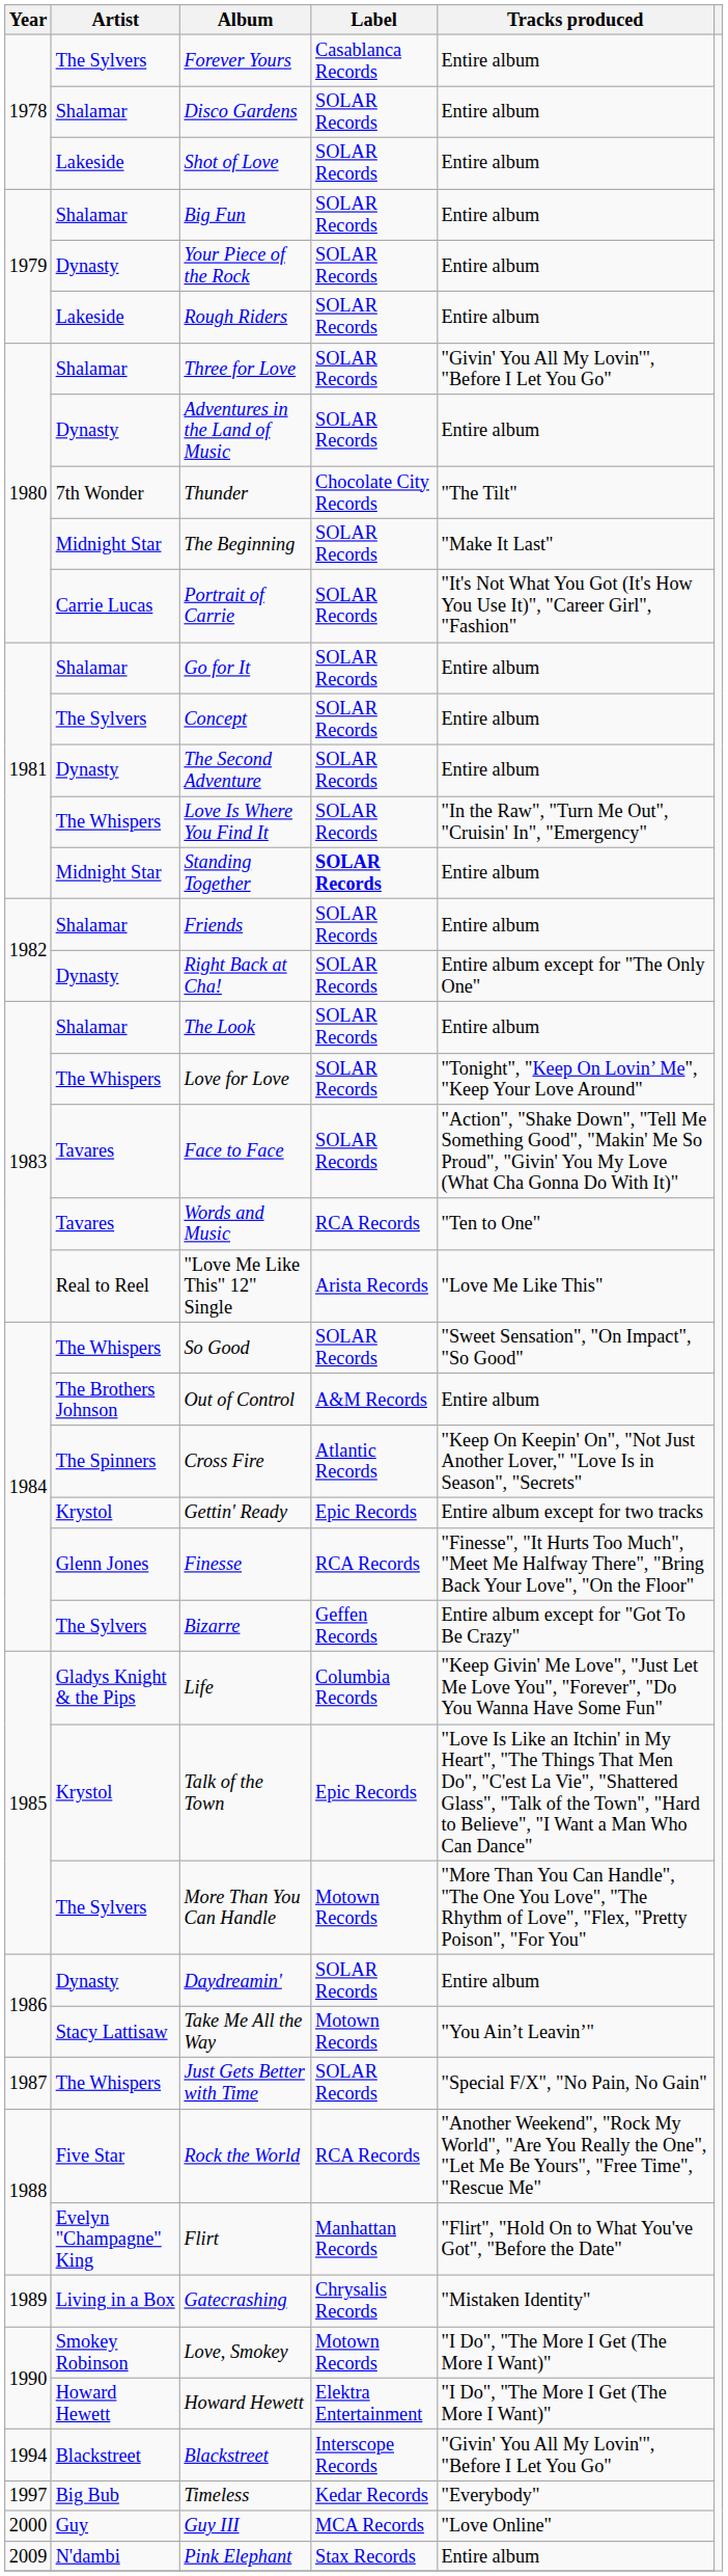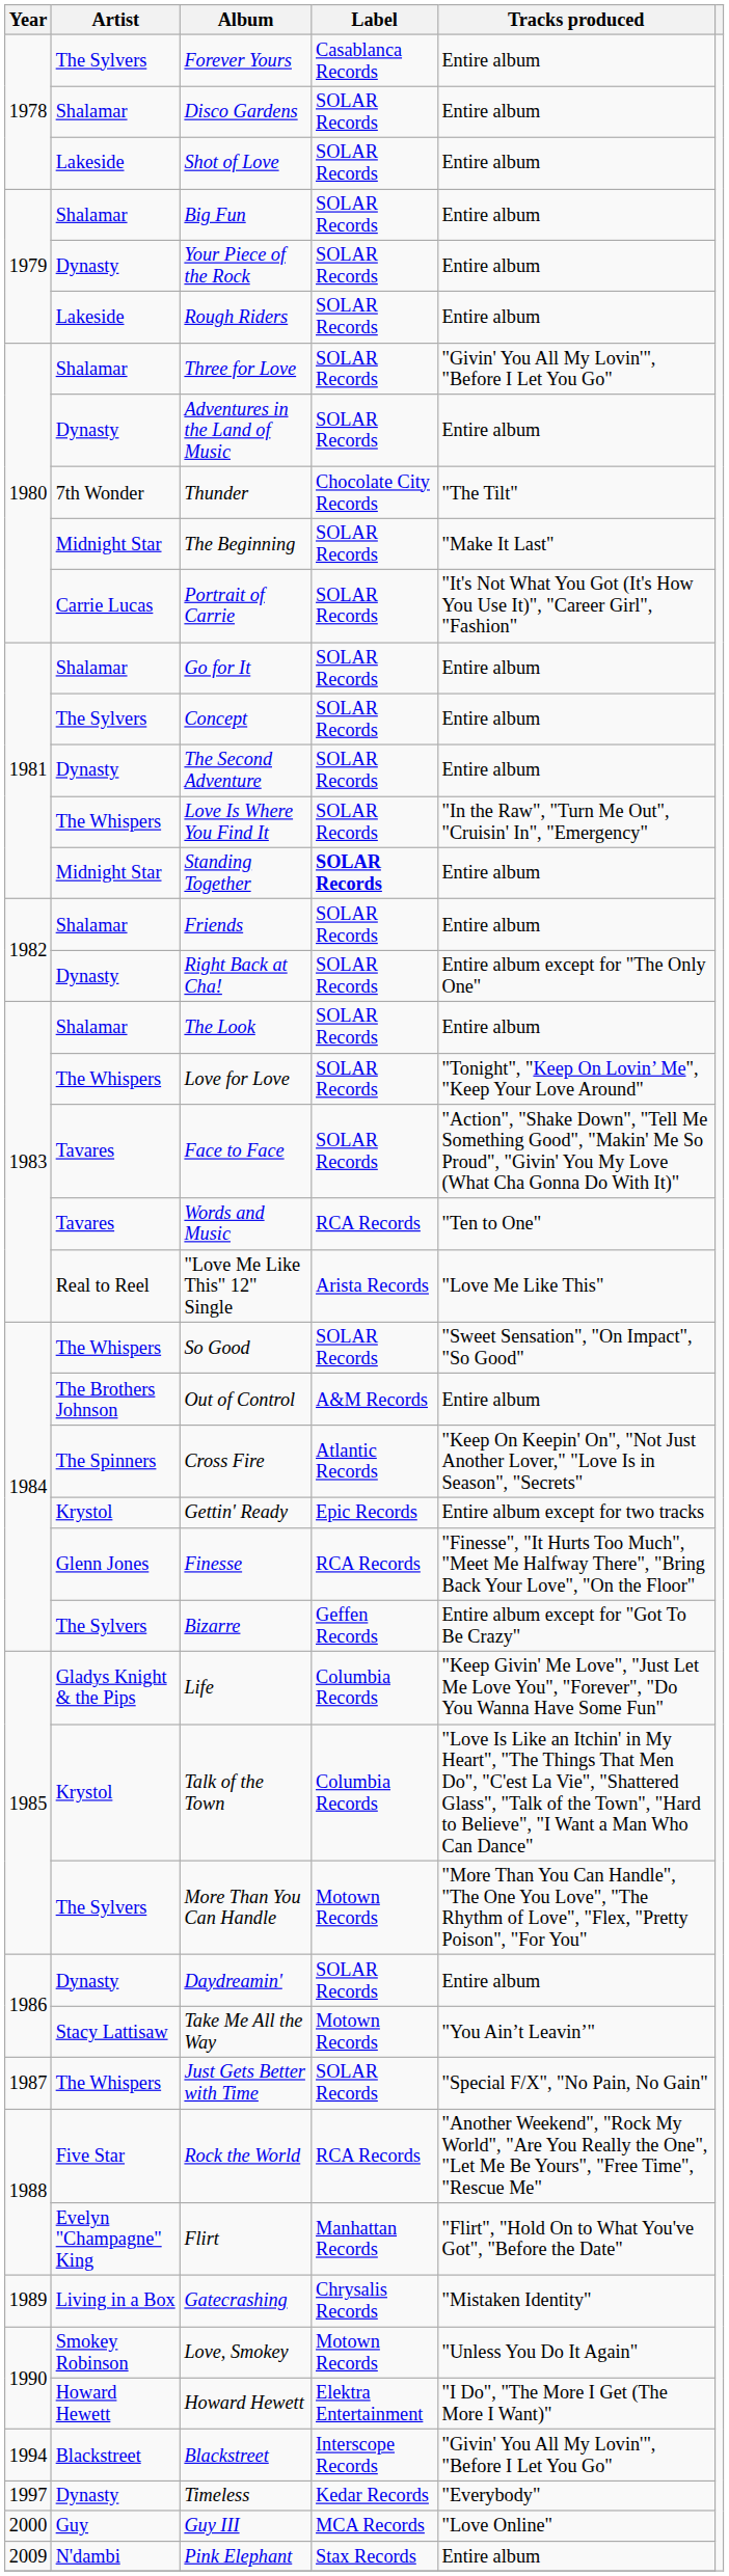Talk of the Town | Label: Epic Records -> Columbia Records
Love, Smokey | Tracks produced: "I Do", "The More I Get (The More I Want)" -> "Unless You Do It Again"
Timeless | Artist: Big Bub -> Dynasty
